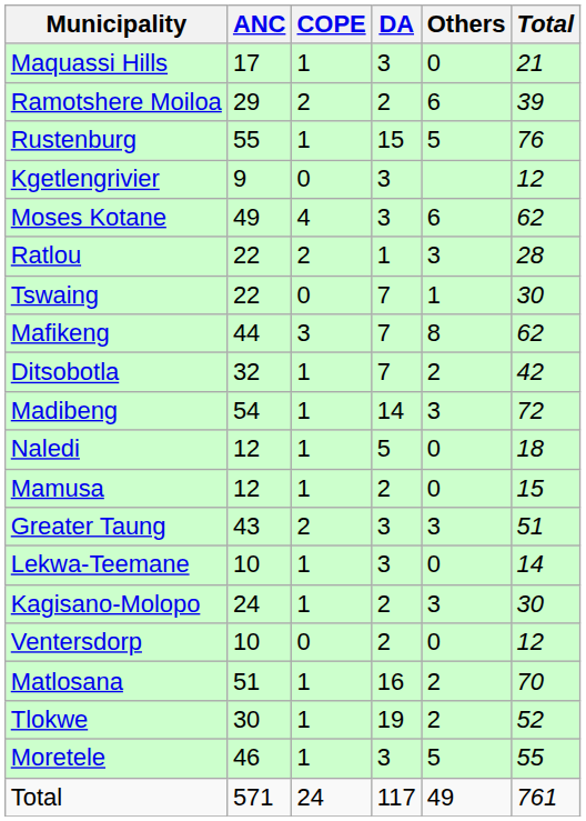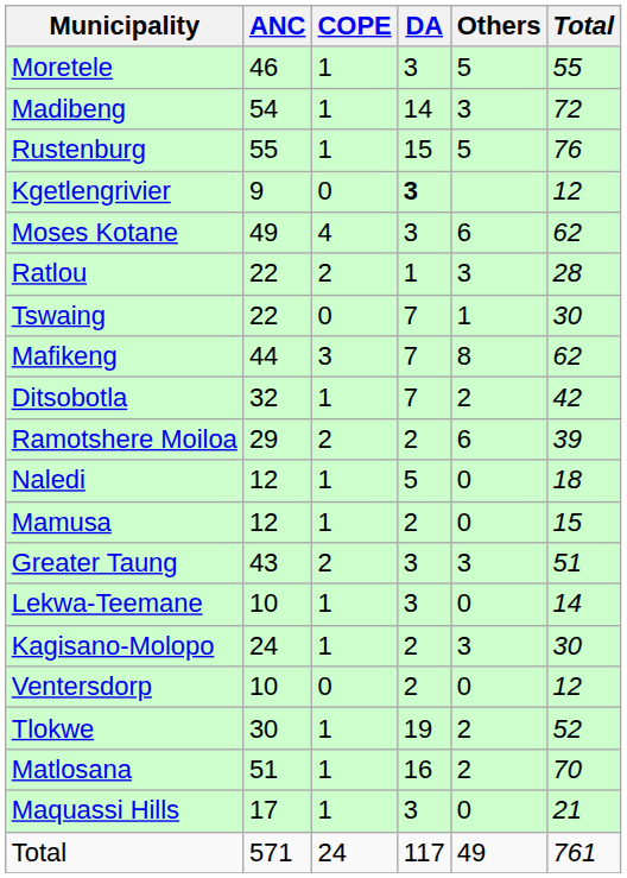rows swapped: Moretele <-> Maquassi Hills
rows swapped: Madibeng <-> Ramotshere Moiloa
Kgetlengrivier | DA: normal -> bold
rows swapped: Tlokwe <-> Matlosana
